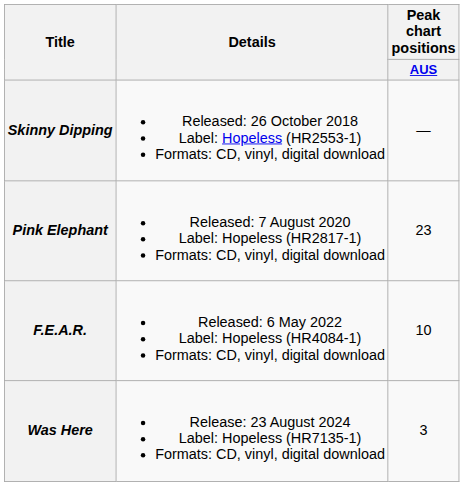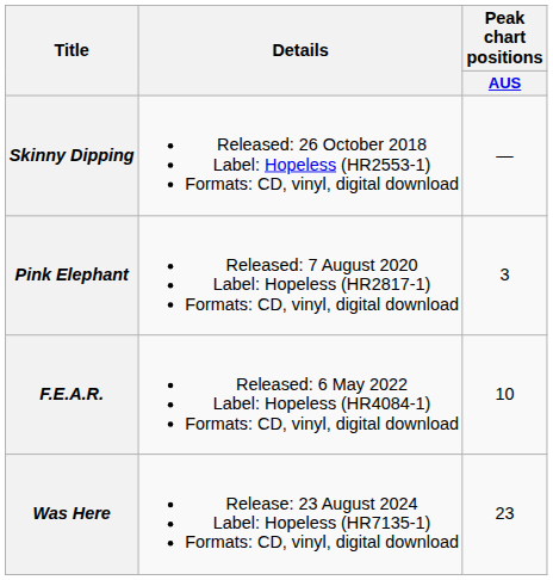Pink Elephant | Peak chart positions / AUS: 23 -> 3
Was Here | Peak chart positions / AUS: 3 -> 23
